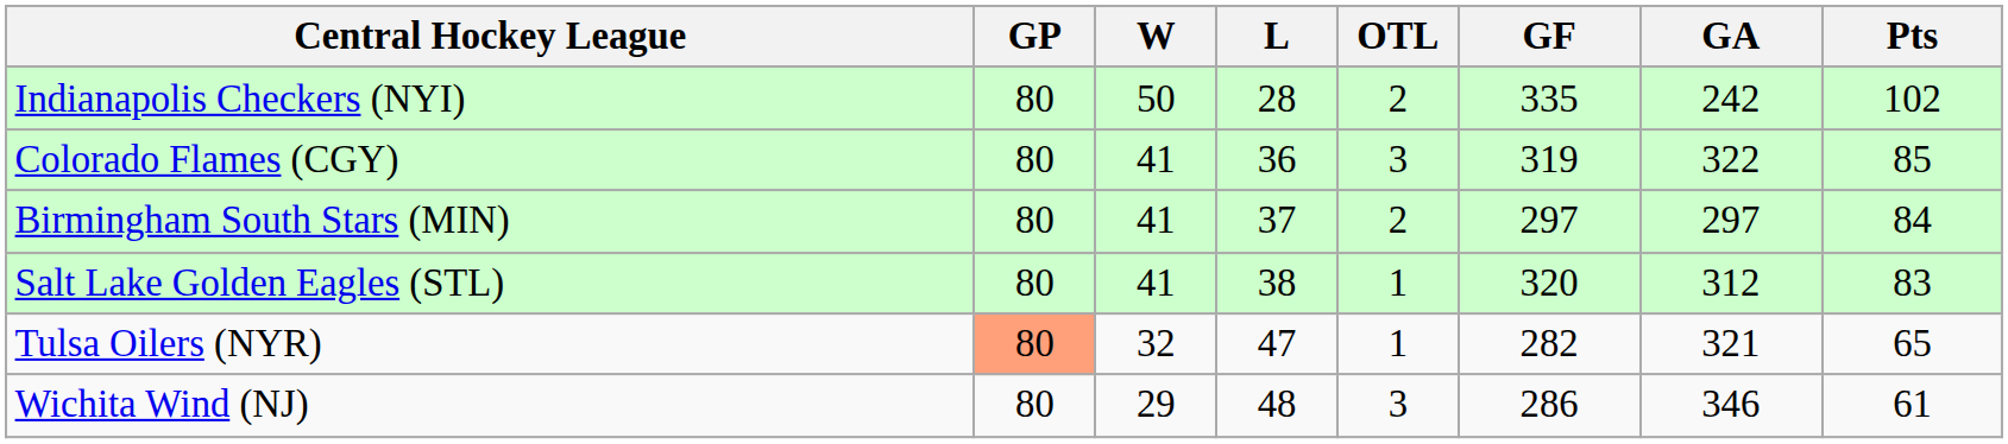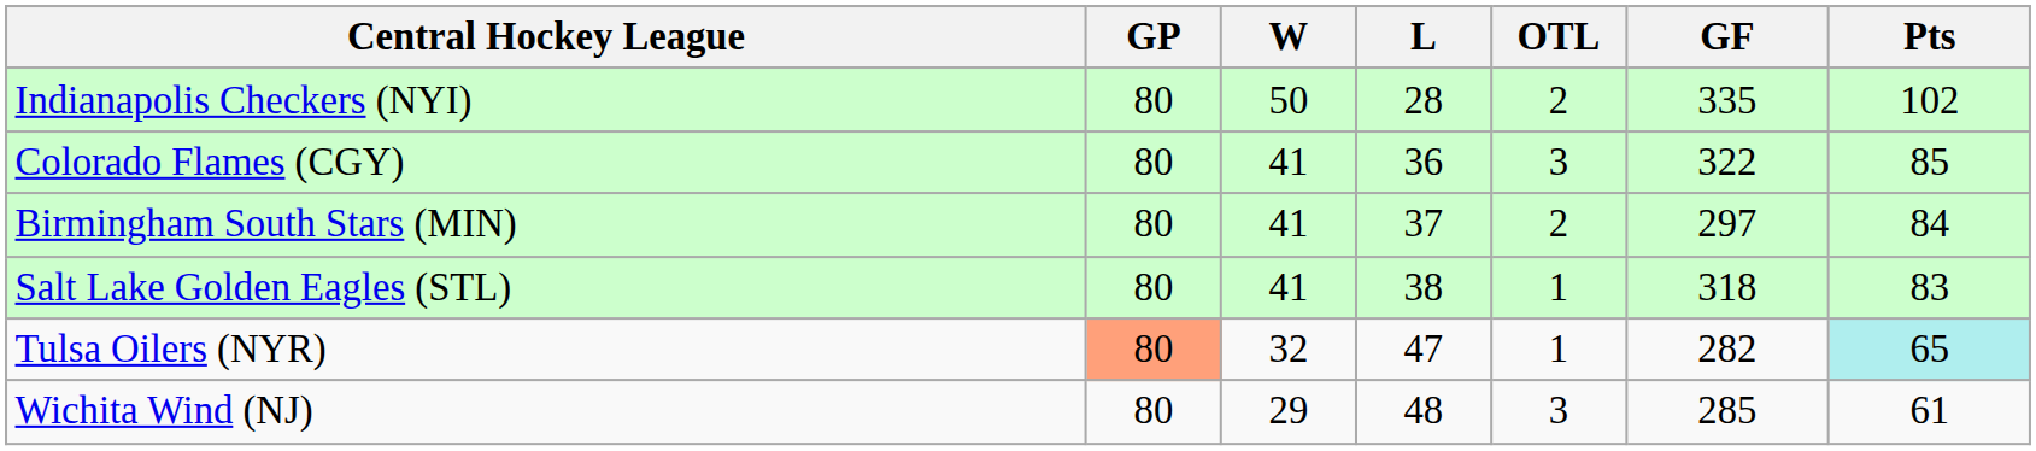- column: GA | 242 | 322 | 297 | 312 | 321 | 346
Colorado Flames (CGY) | GF: 319 -> 322
Salt Lake Golden Eagles (STL) | GF: 320 -> 318
Tulsa Oilers (NYR) | Pts: no background -> paleturquoise background
Wichita Wind (NJ) | GF: 286 -> 285
